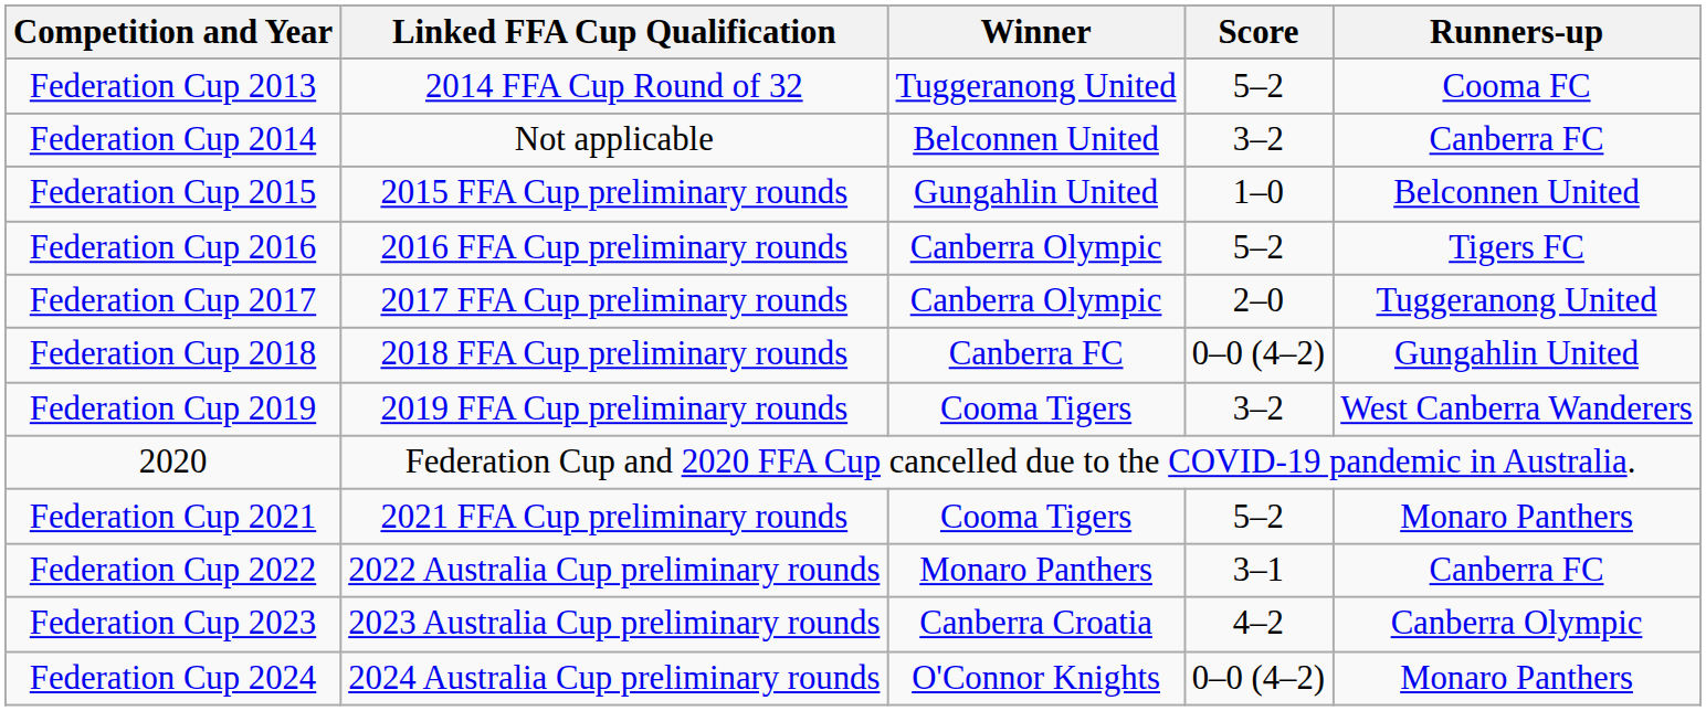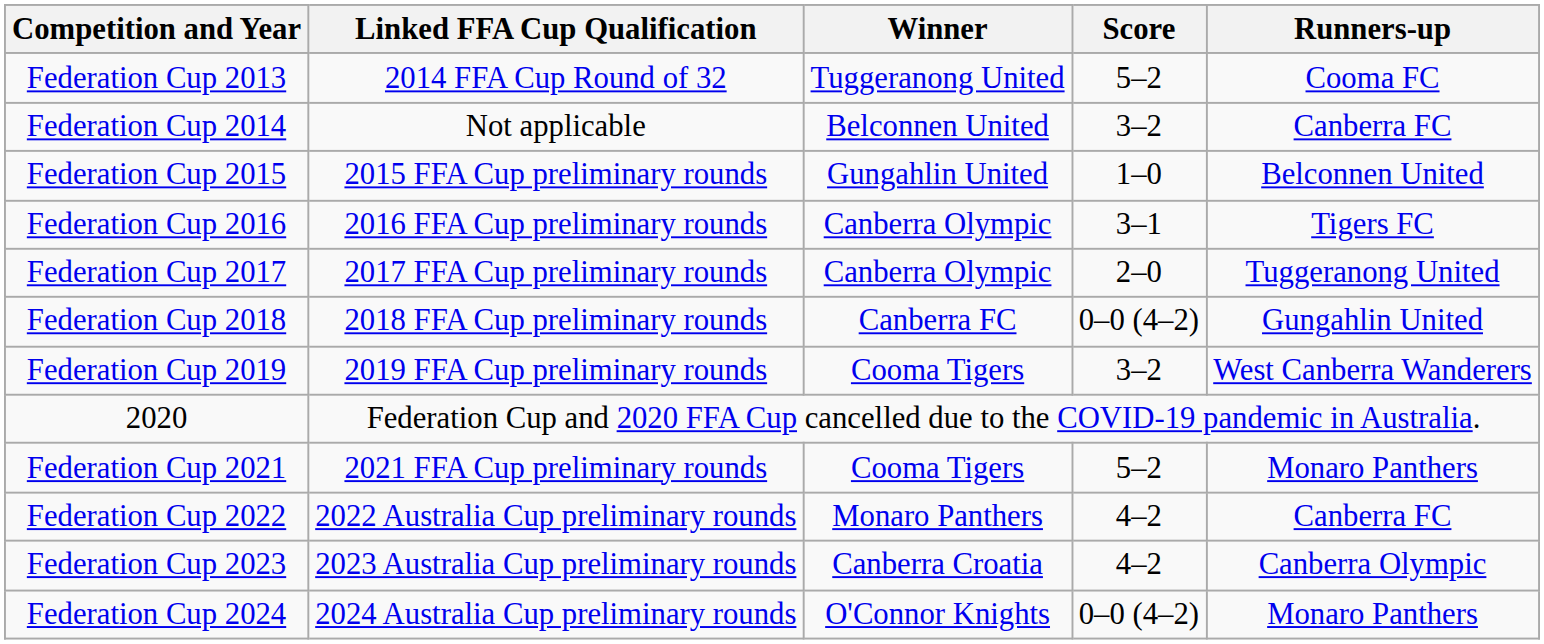Federation Cup 2016 | Score: 5–2 -> 3–1
Federation Cup 2022 | Score: 3–1 -> 4–2
